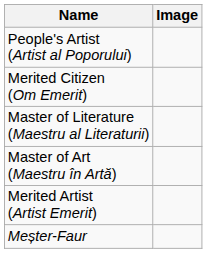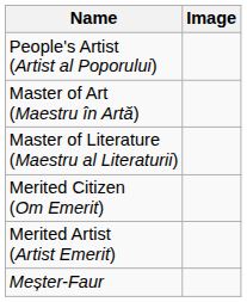rows swapped: Master of Art (Maestru în Artă) <-> Merited Citizen (Om Emerit)
